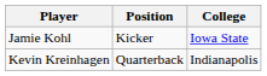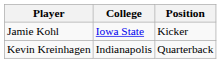columns swapped: Position <-> College
